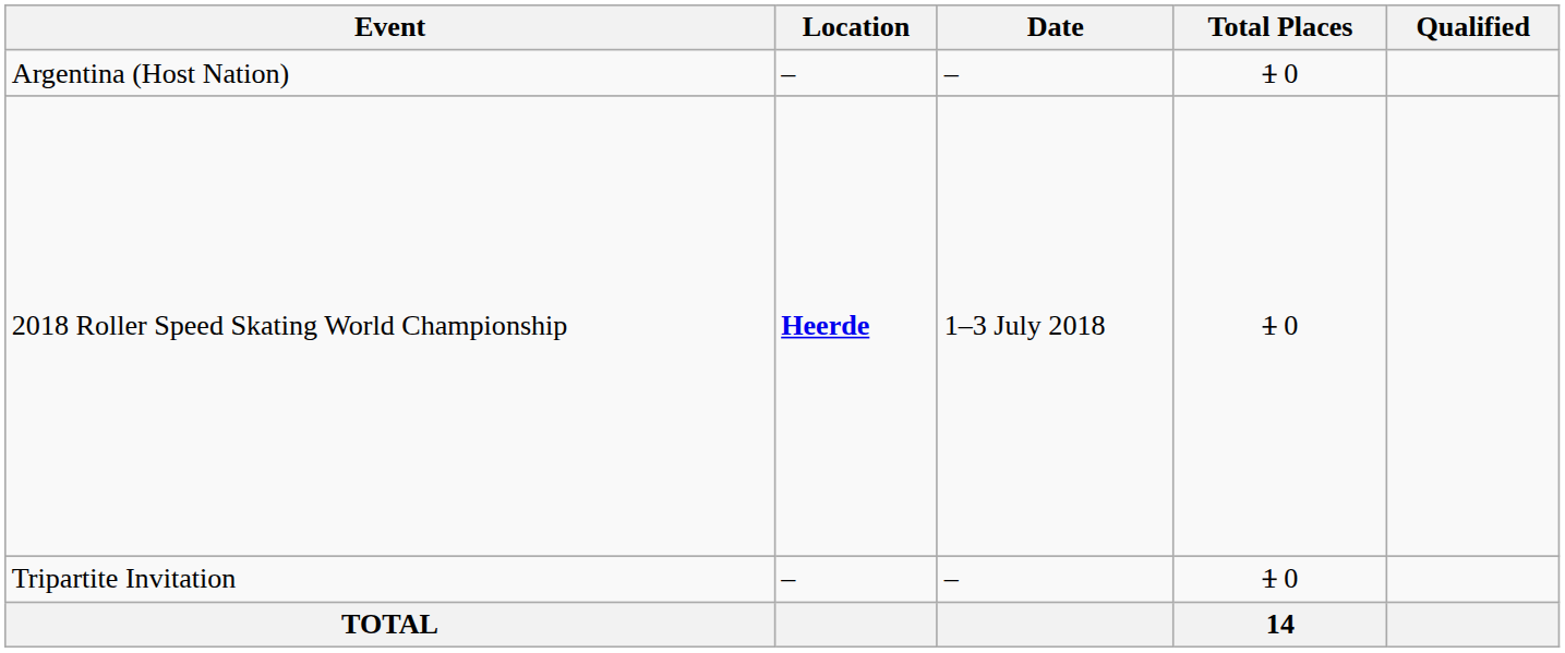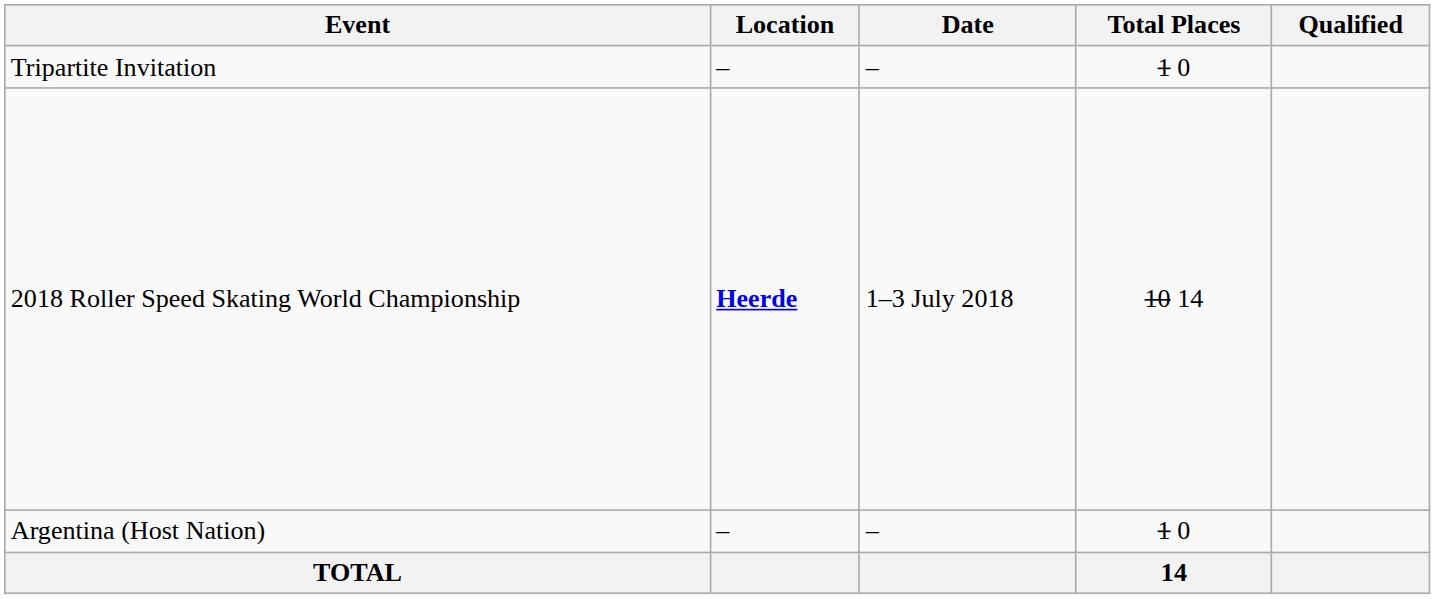rows swapped: Argentina (Host Nation) <-> Tripartite Invitation
2018 Roller Speed Skating World Championship | Total Places: 1 0 -> 10 14
